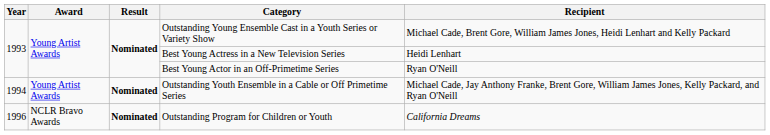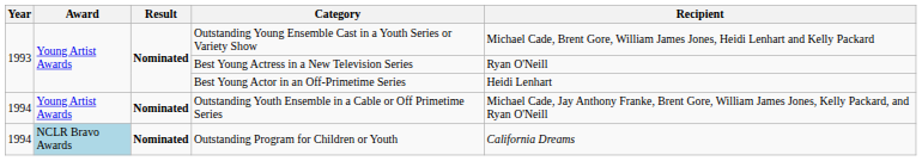Best Young Actress in a New Television Series | Recipient: Heidi Lenhart -> Ryan O'Neill
Best Young Actor in an Off-Primetime Series | Recipient: Ryan O'Neill -> Heidi Lenhart
Outstanding Program for Children or Youth | Year: 1996 -> 1994
Outstanding Program for Children or Youth | Award: no background -> lightblue background
